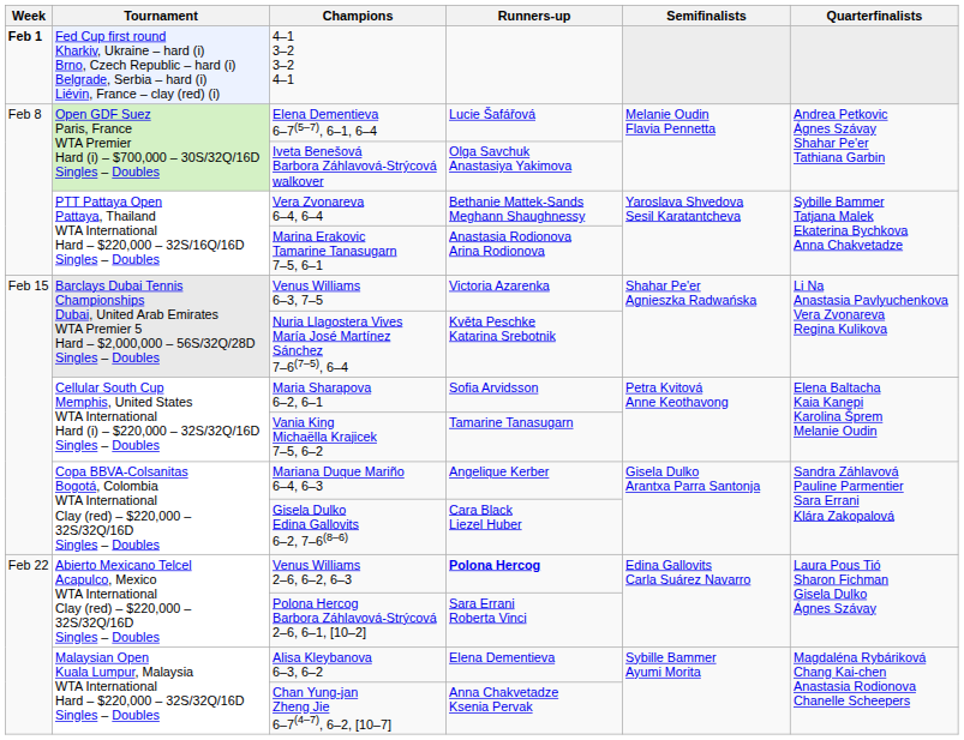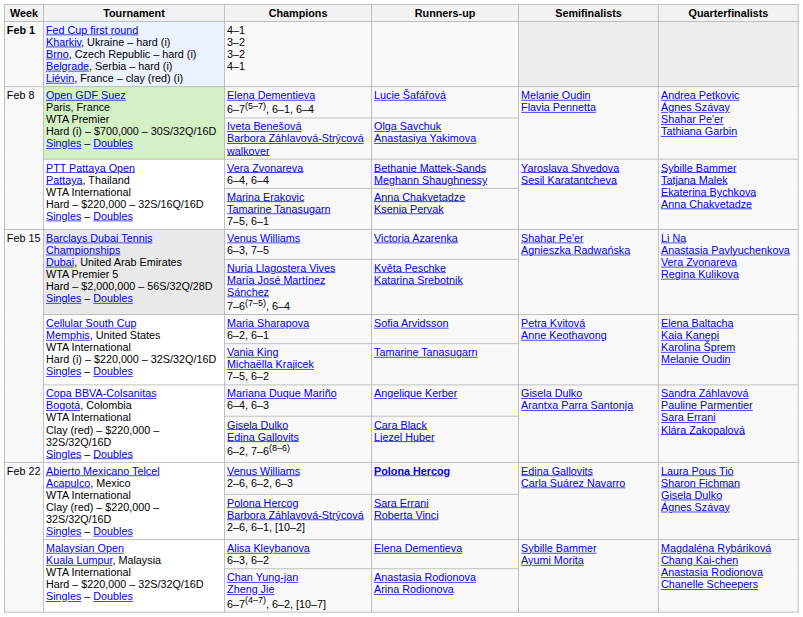Marina Erakovic Tamarine Tanasugarn 7–5, 6–1 | Runners-up: Anastasia Rodionova Arina Rodionova -> Anna Chakvetadze Ksenia Pervak
Chan Yung-jan Zheng Jie 6–7(4–7), 6–2, [10–7] | Runners-up: Anna Chakvetadze Ksenia Pervak -> Anastasia Rodionova Arina Rodionova
